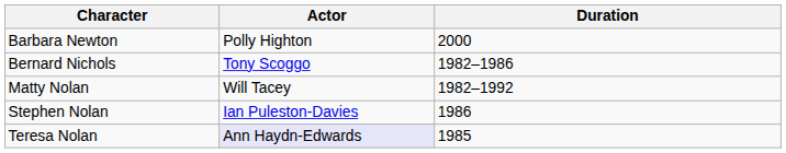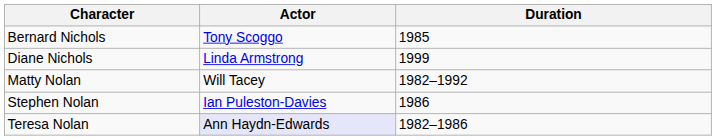- row: Barbara Newton | Polly Highton | 2000
Bernard Nichols | Duration: 1982–1986 -> 1985
+ row: Diane Nichols | Linda Armstrong | 1999
Teresa Nolan | Duration: 1985 -> 1982–1986
